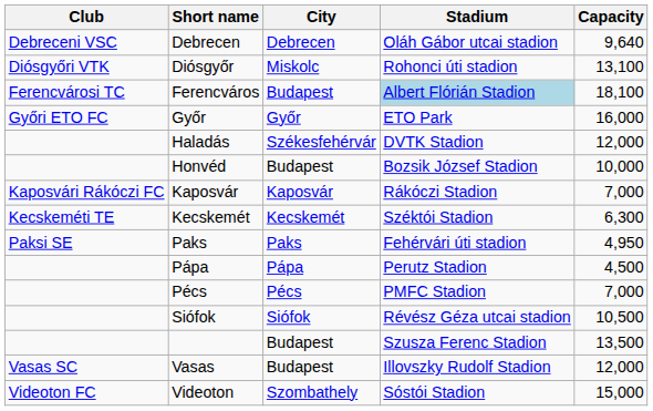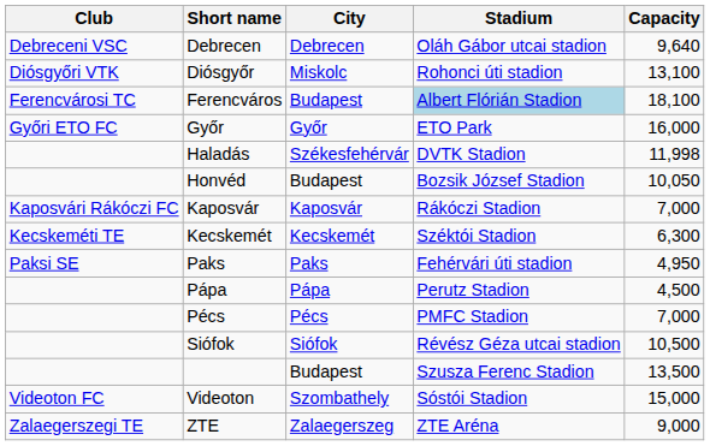Haladás | Capacity: 12,000 -> 11,998
Honvéd | Capacity: 10,000 -> 10,050
- row: Vasas SC | Vasas | Budapest | Illovszky Rudolf Stadion | 12,000
+ row: Zalaegerszegi TE | ZTE | Zalaegerszeg | ZTE Aréna | 9,000
